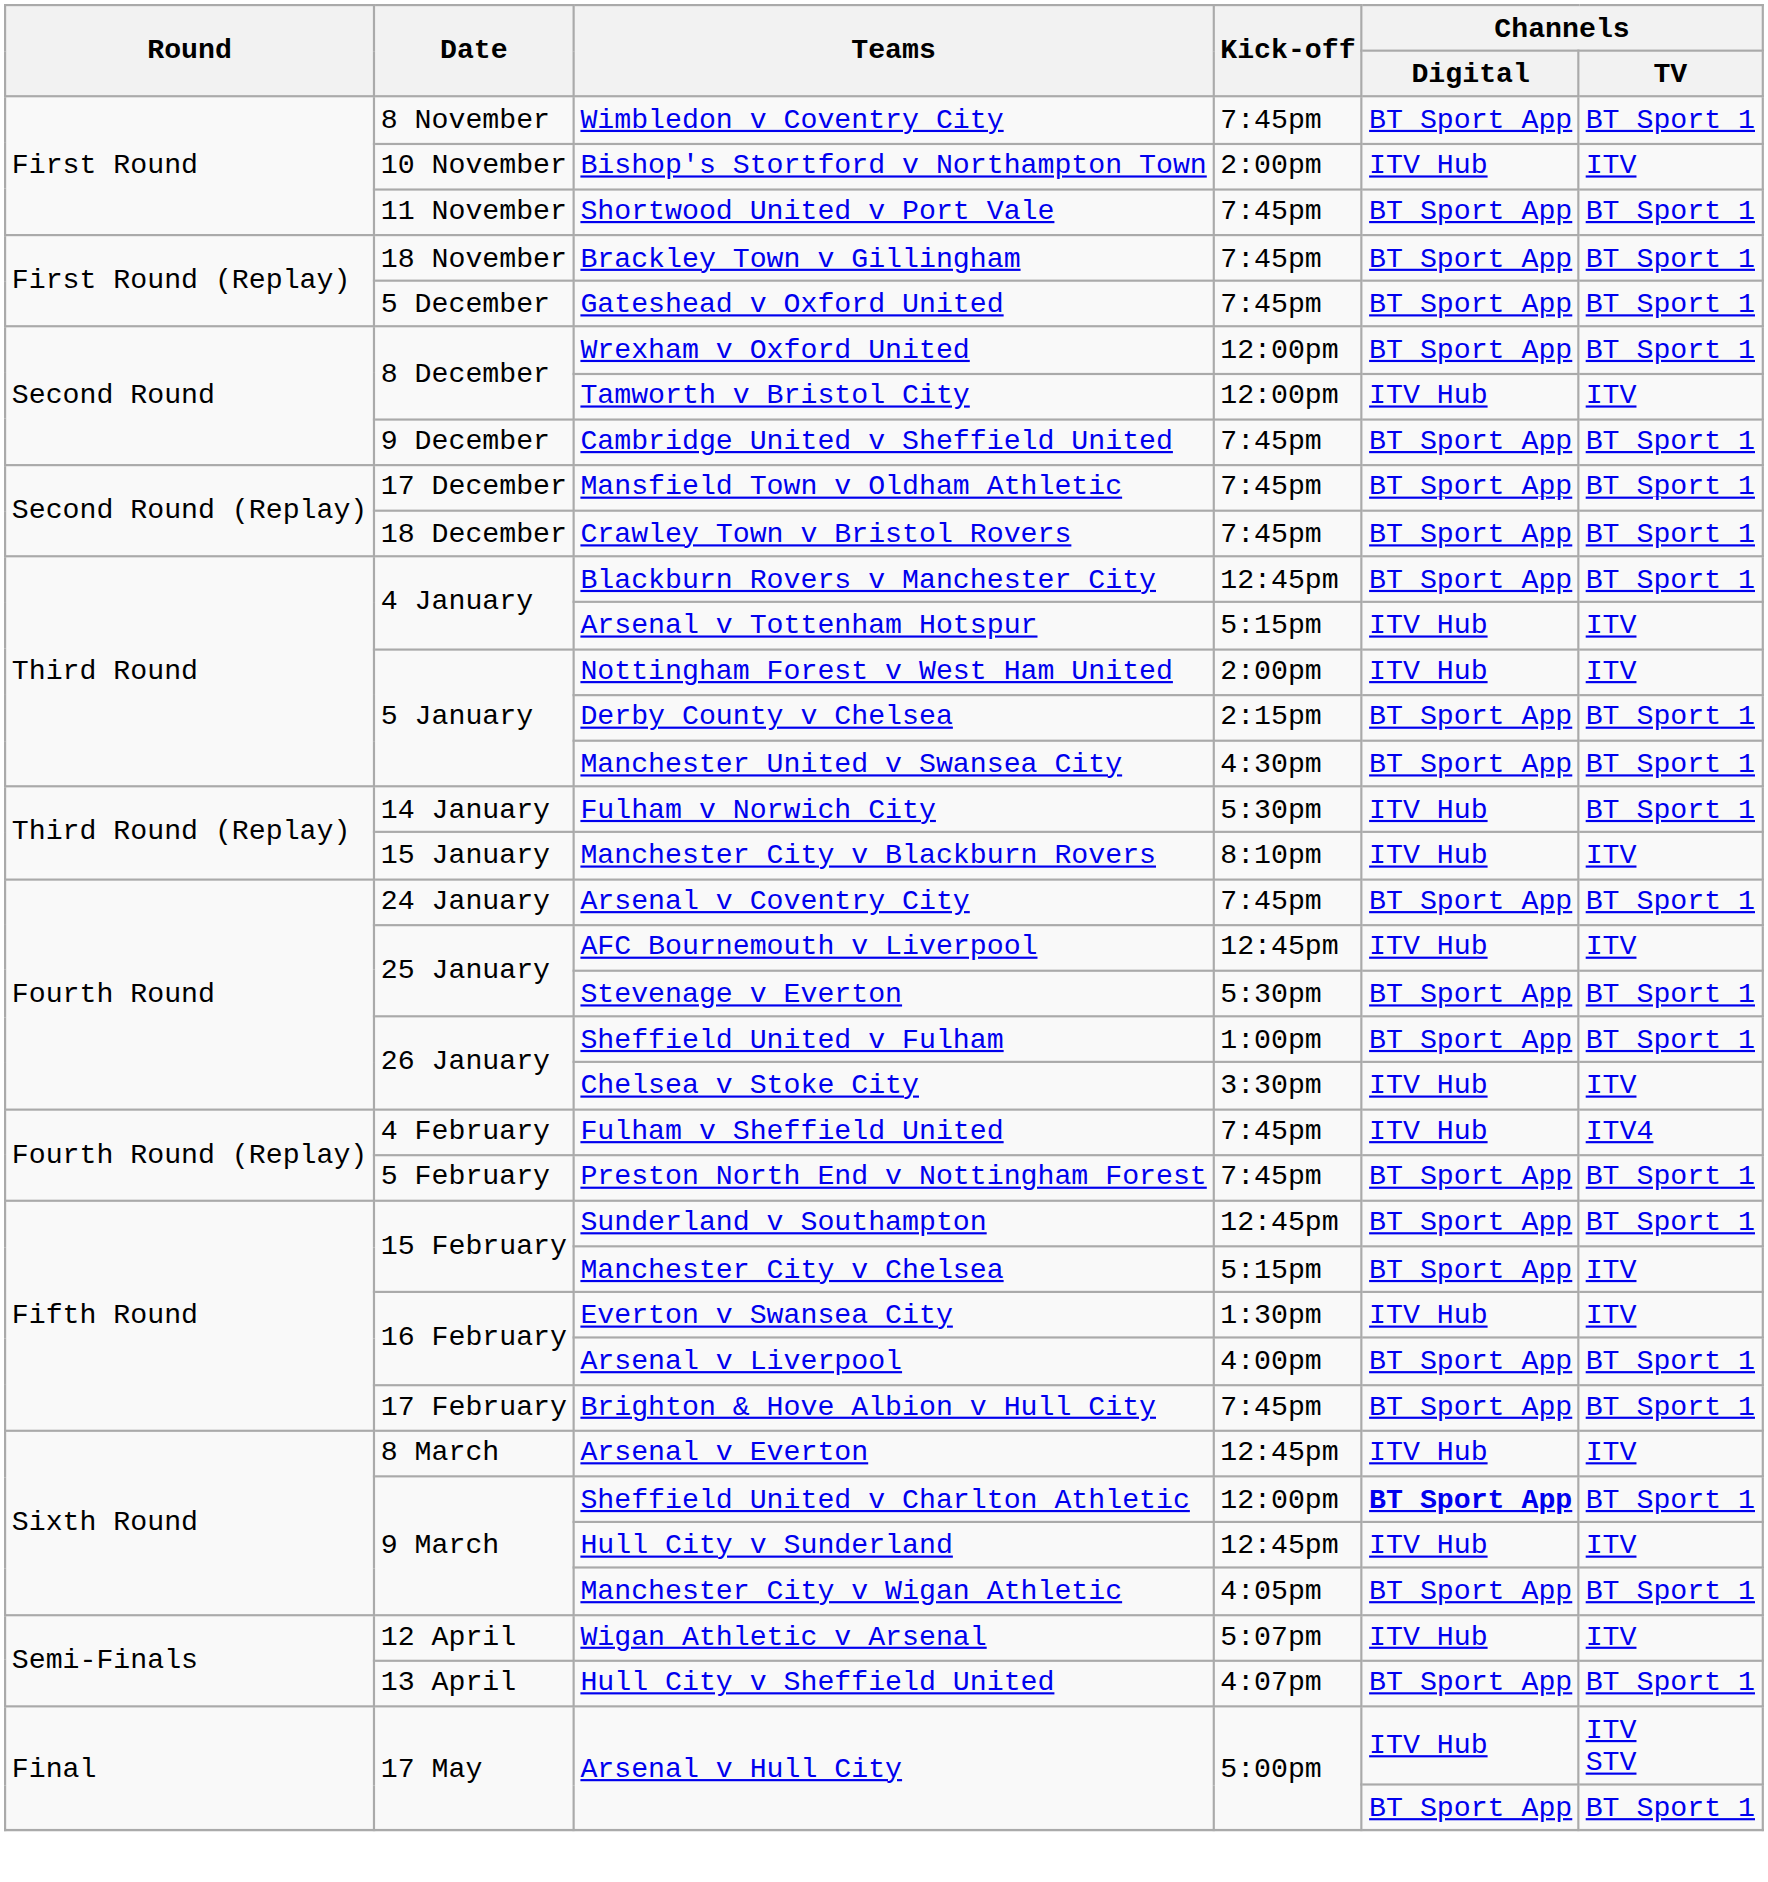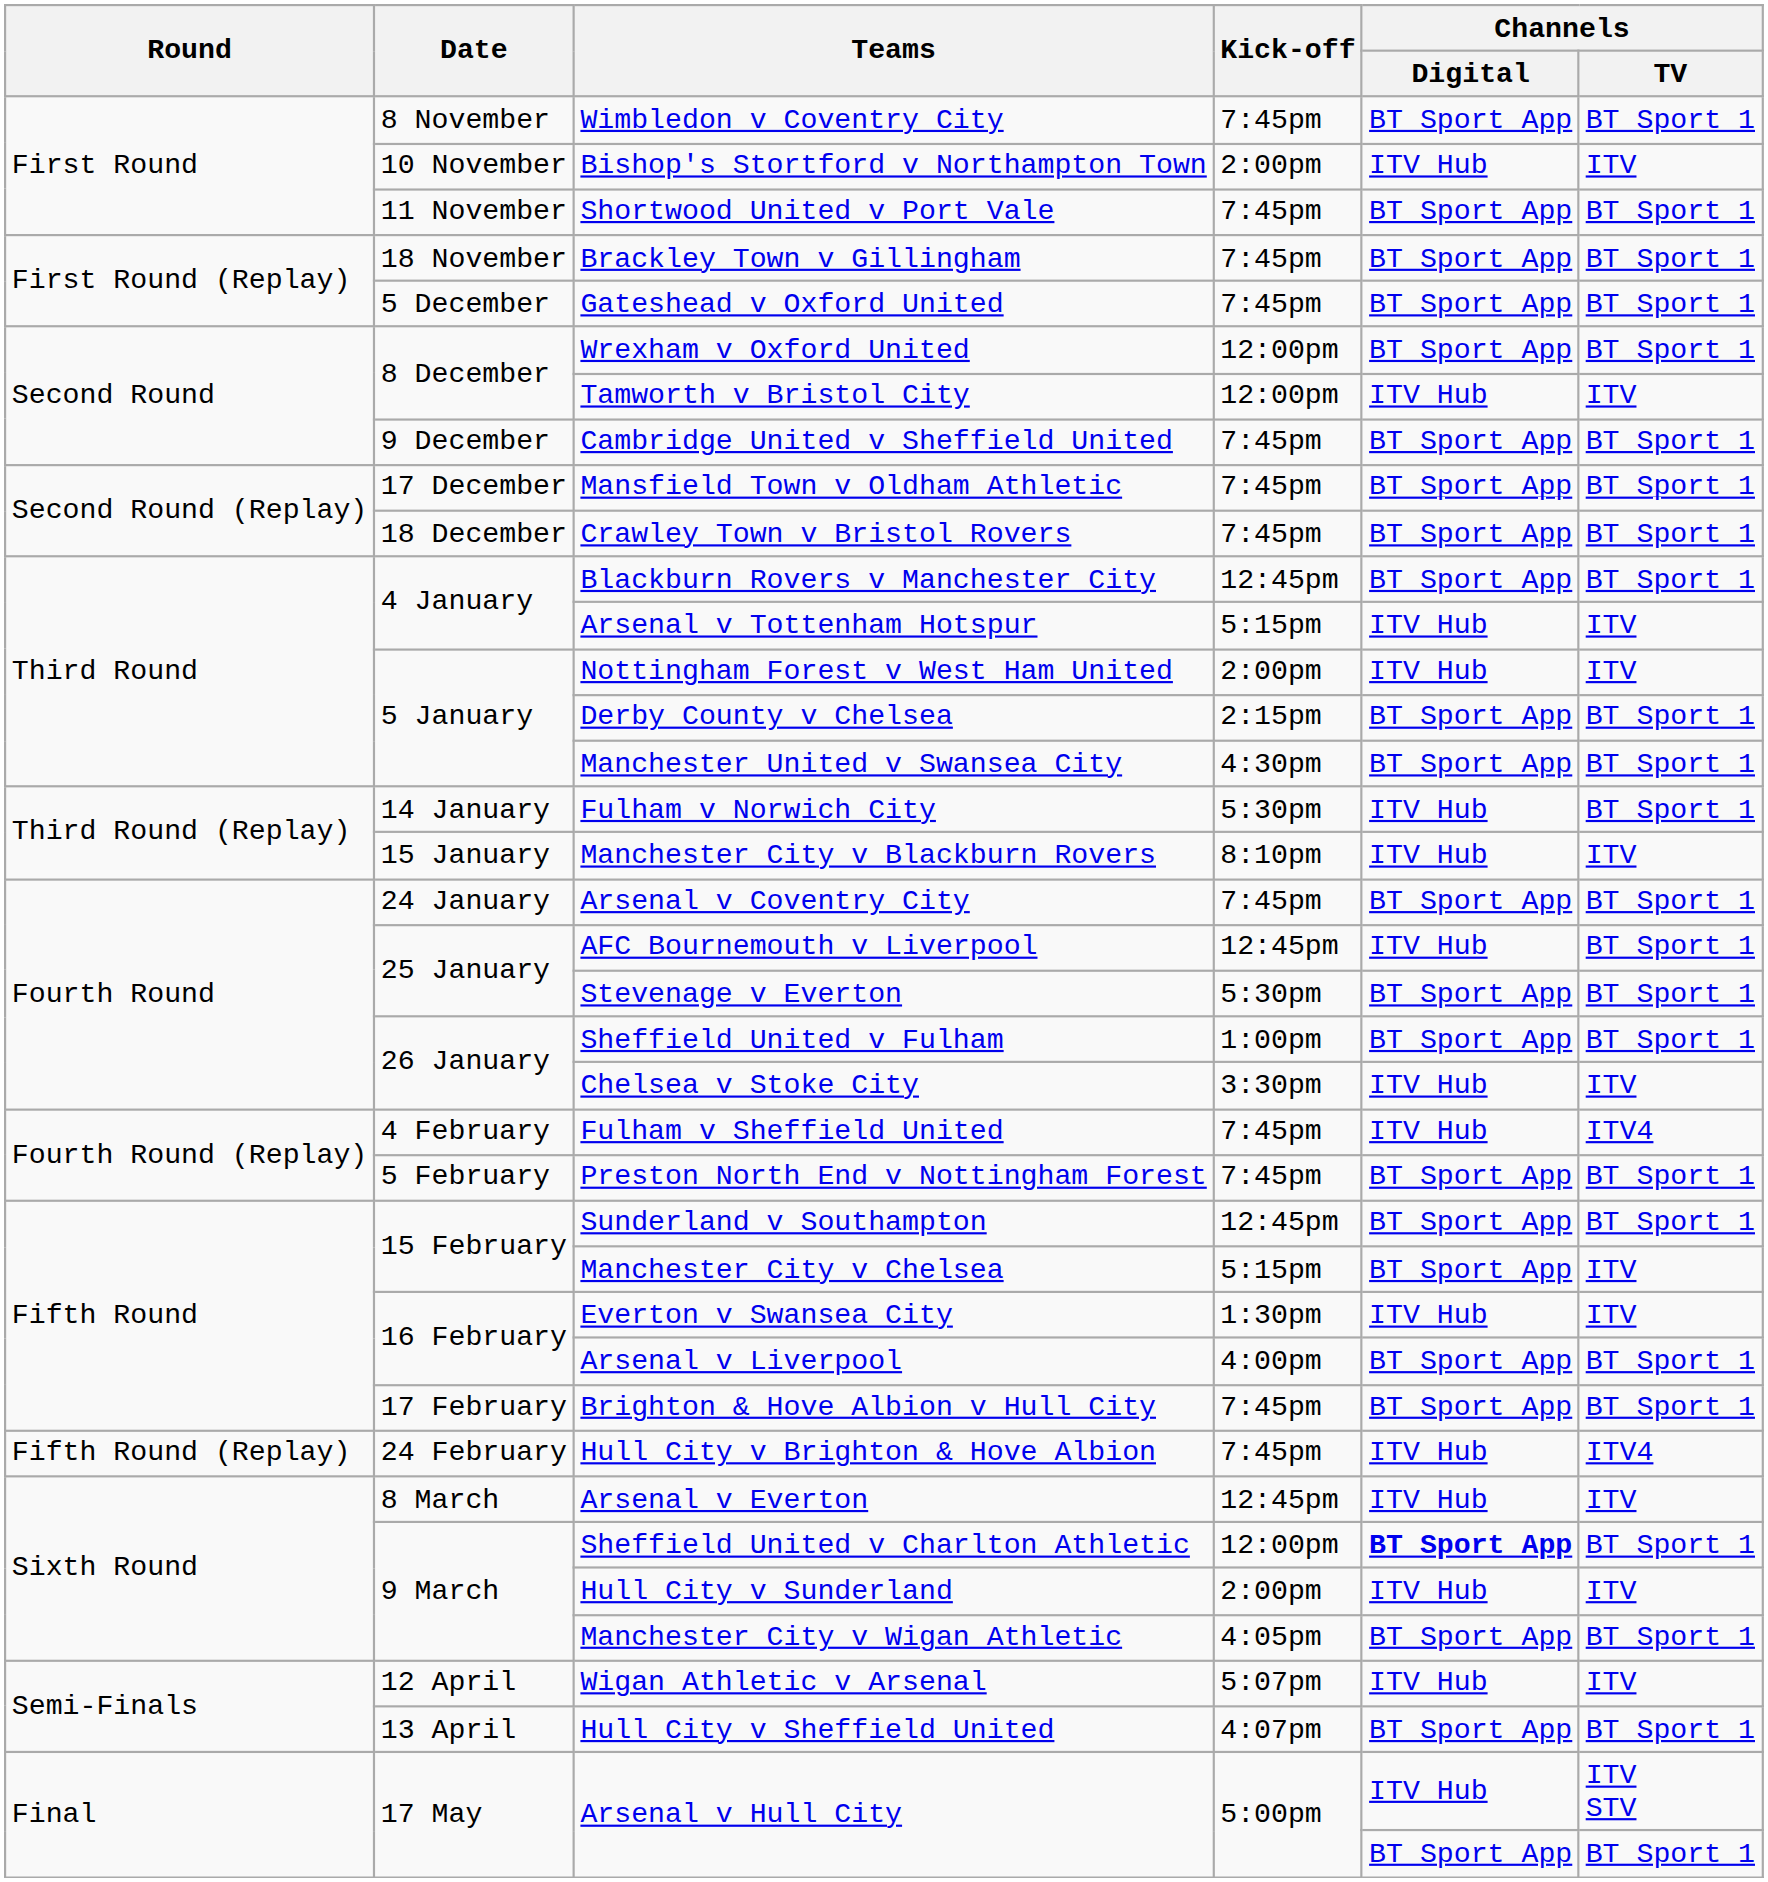AFC Bournemouth v Liverpool | Channels / TV: ITV -> BT Sport 1
+ row: Fifth Round (Replay) | 24 February | Hull City v Brighton & Hove Albion | 7:45pm | ITV Hub | ITV4
Hull City v Sunderland | Kick-off: 12:45pm -> 2:00pm
